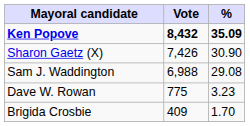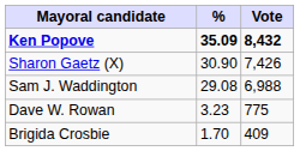columns swapped: Vote <-> %
